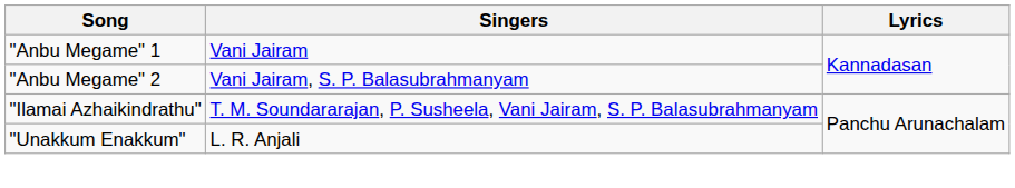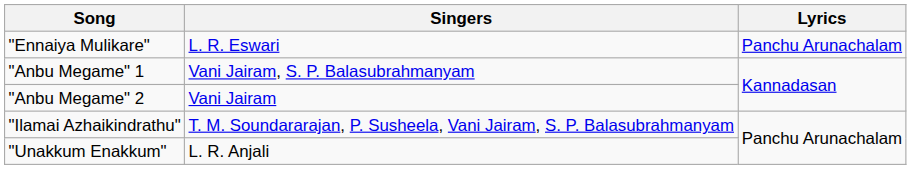+ row: "Ennaiya Mulikare" | L. R. Eswari | Panchu Arunachalam
"Anbu Megame" 1 | Singers: Vani Jairam -> Vani Jairam, S. P. Balasubrahmanyam
"Anbu Megame" 2 | Singers: Vani Jairam, S. P. Balasubrahmanyam -> Vani Jairam
